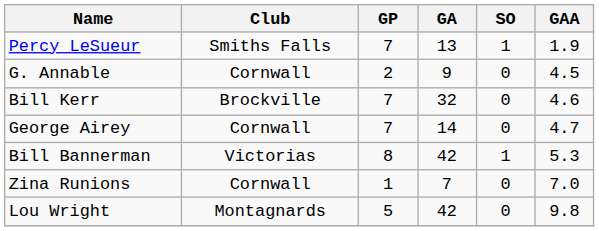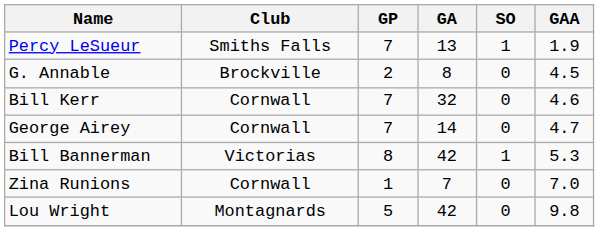G. Annable | Club: Cornwall -> Brockville
G. Annable | GA: 9 -> 8
Bill Kerr | Club: Brockville -> Cornwall
